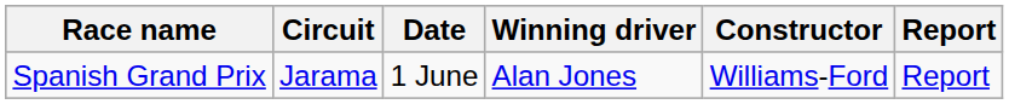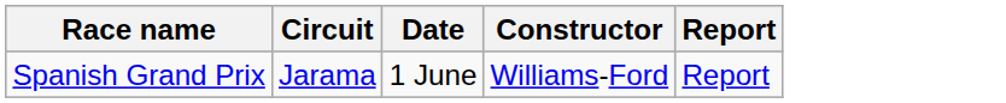- column: Winning driver | Alan Jones
